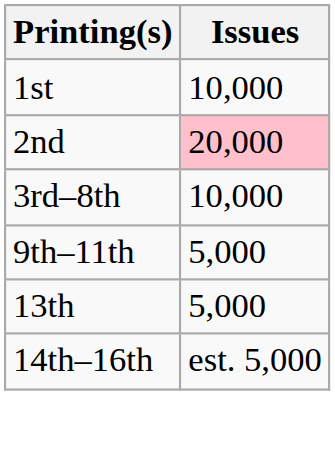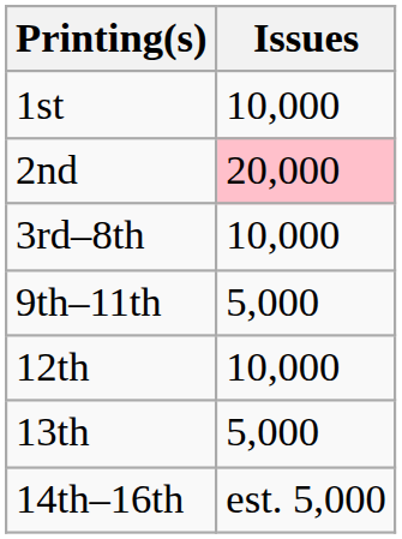+ row: 12th | 10,000
